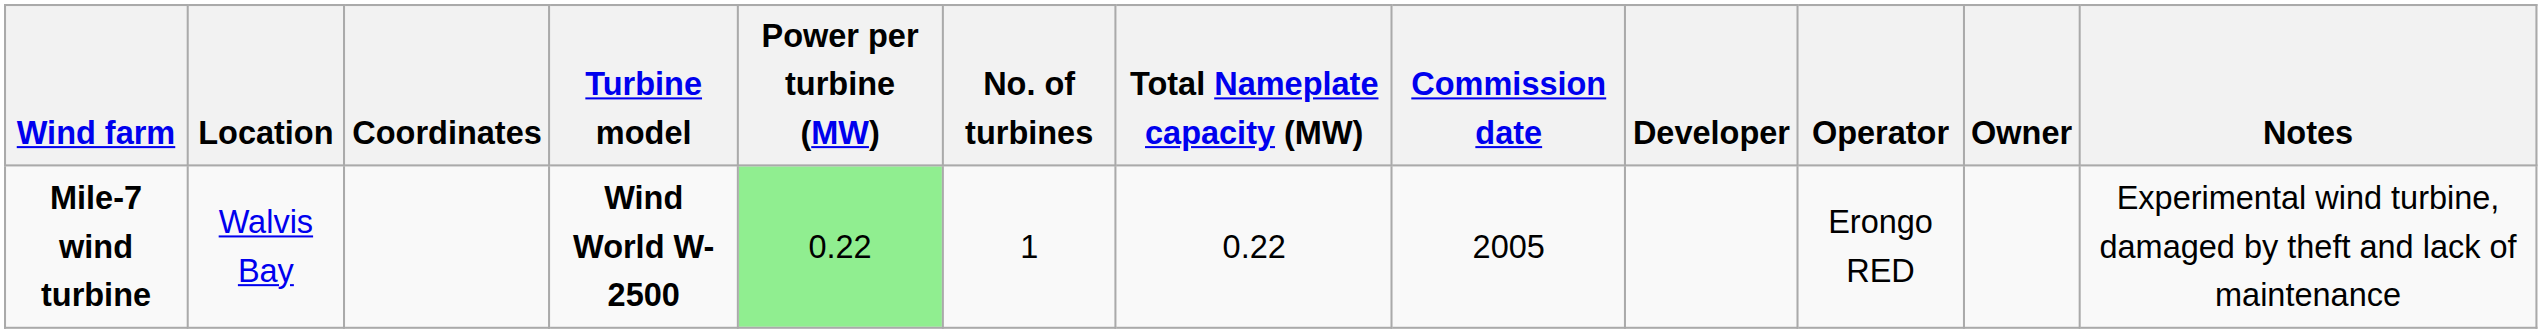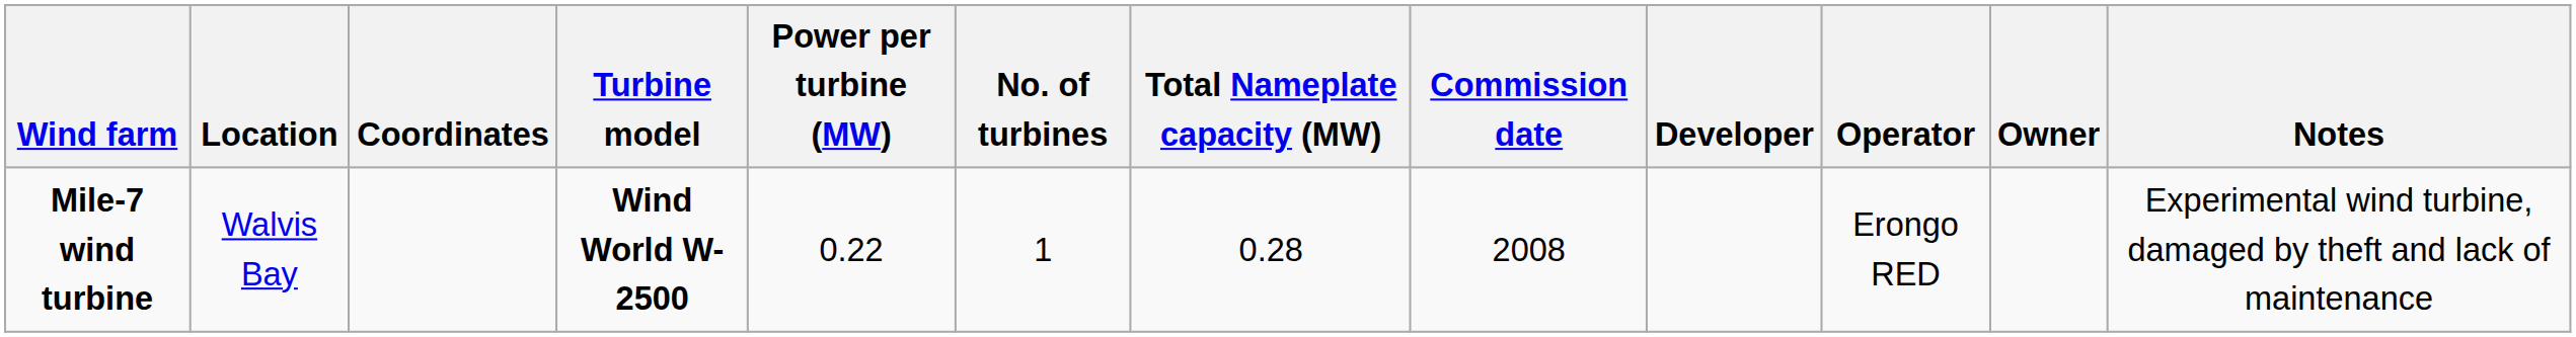Mile-7 wind turbine | Power per turbine (MW): lightgreen background -> no background
Mile-7 wind turbine | Total Nameplate capacity (MW): 0.22 -> 0.28
Mile-7 wind turbine | Commission date: 2005 -> 2008
